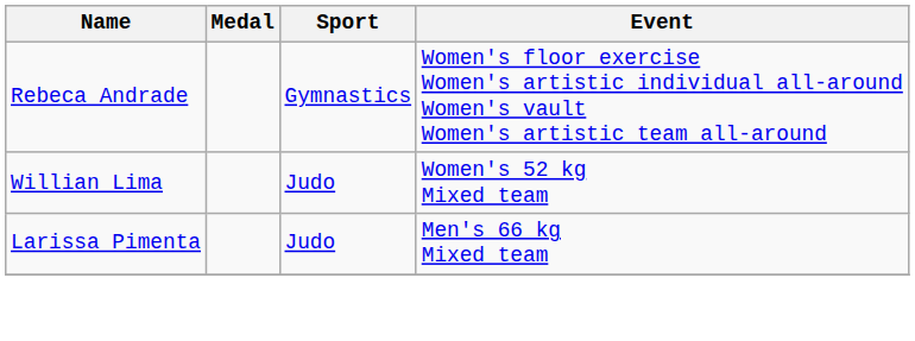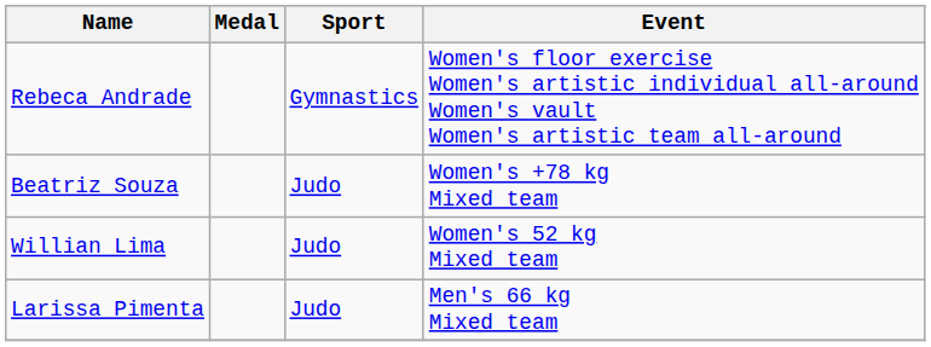+ row: Beatriz Souza | Judo | Women's +78 kg Mixed team
